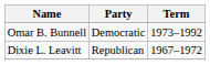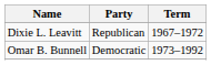rows swapped: Dixie L. Leavitt <-> Omar B. Bunnell
